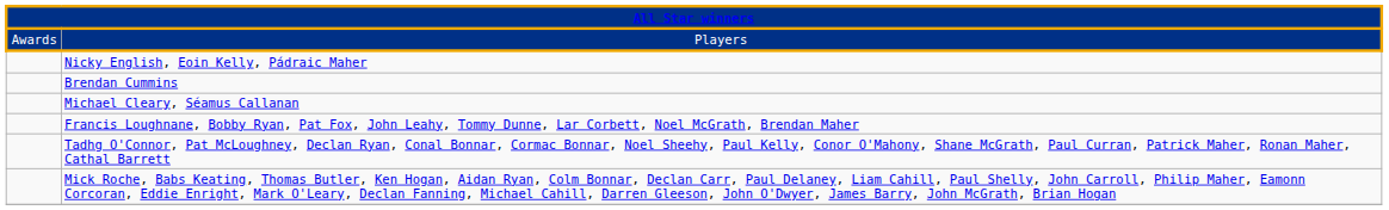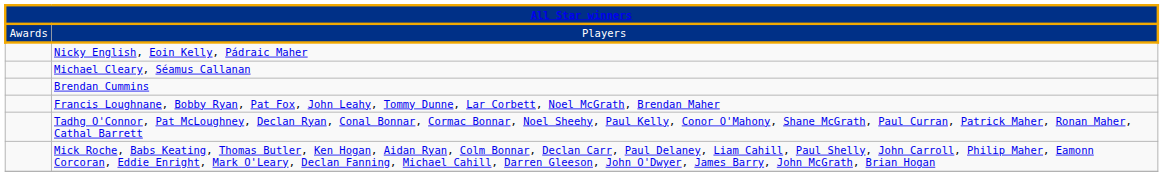rows swapped: Brendan Cummins <-> Michael Cleary, Séamus Callanan
